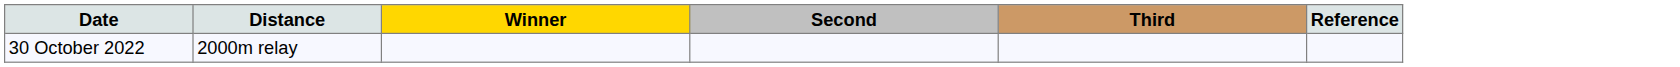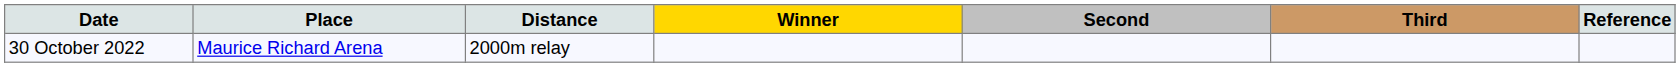+ column: Place | Maurice Richard Arena
